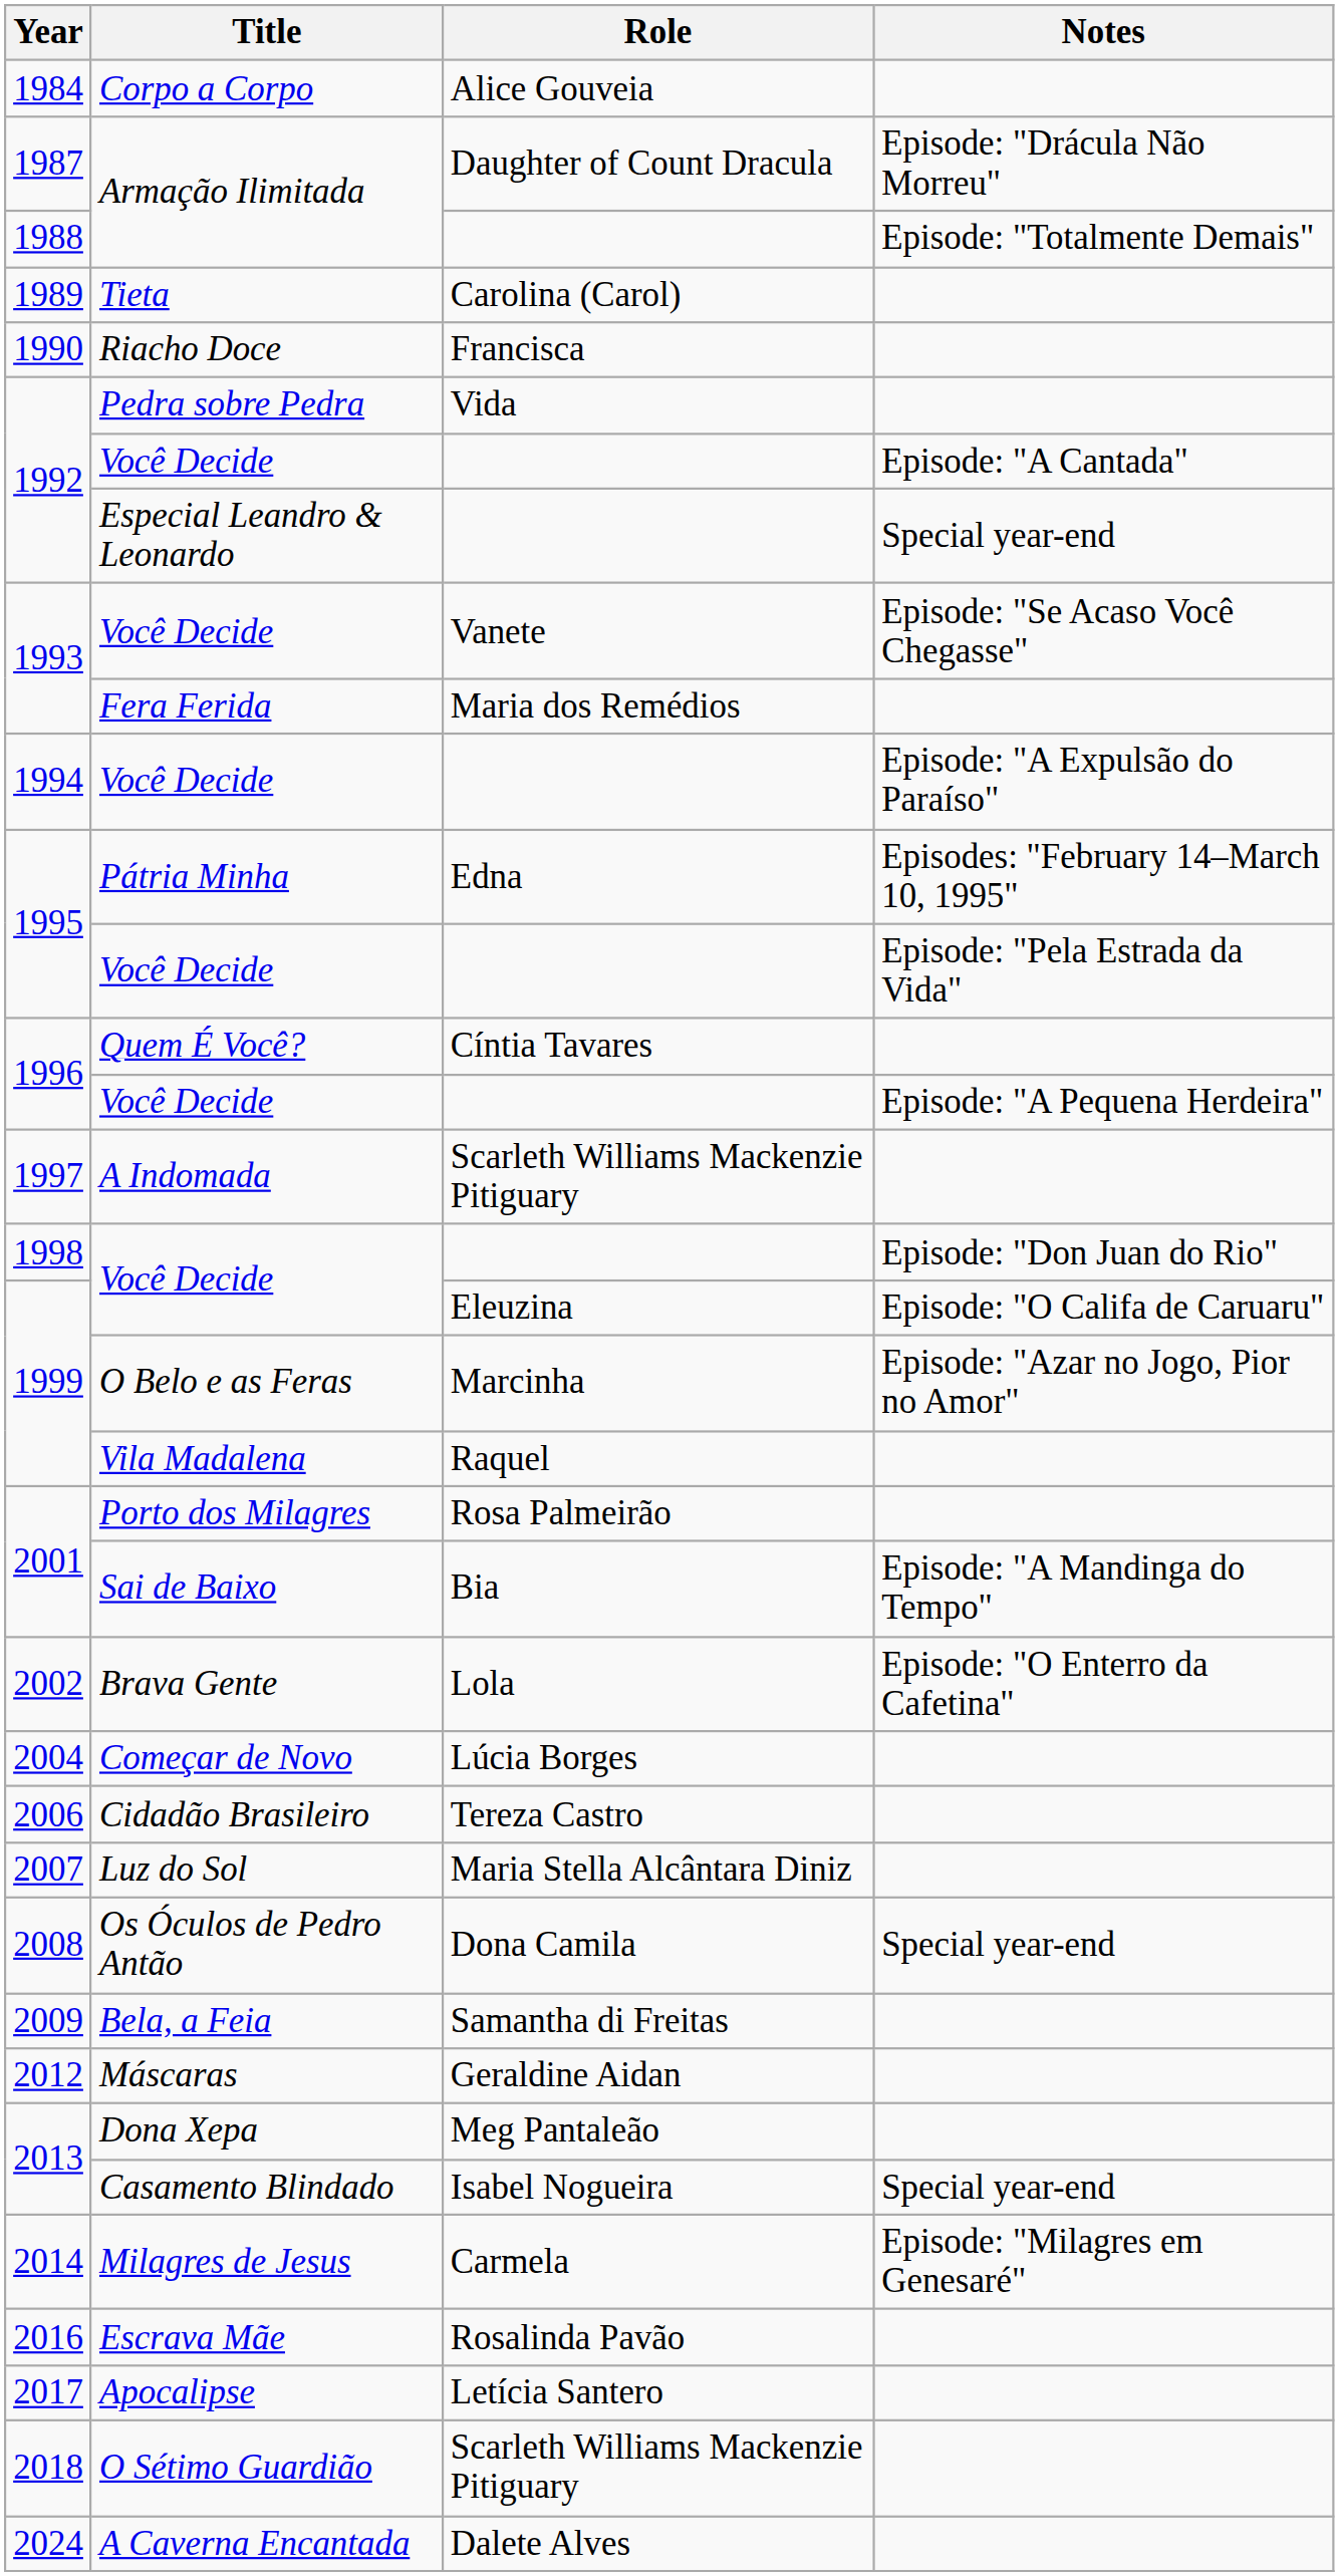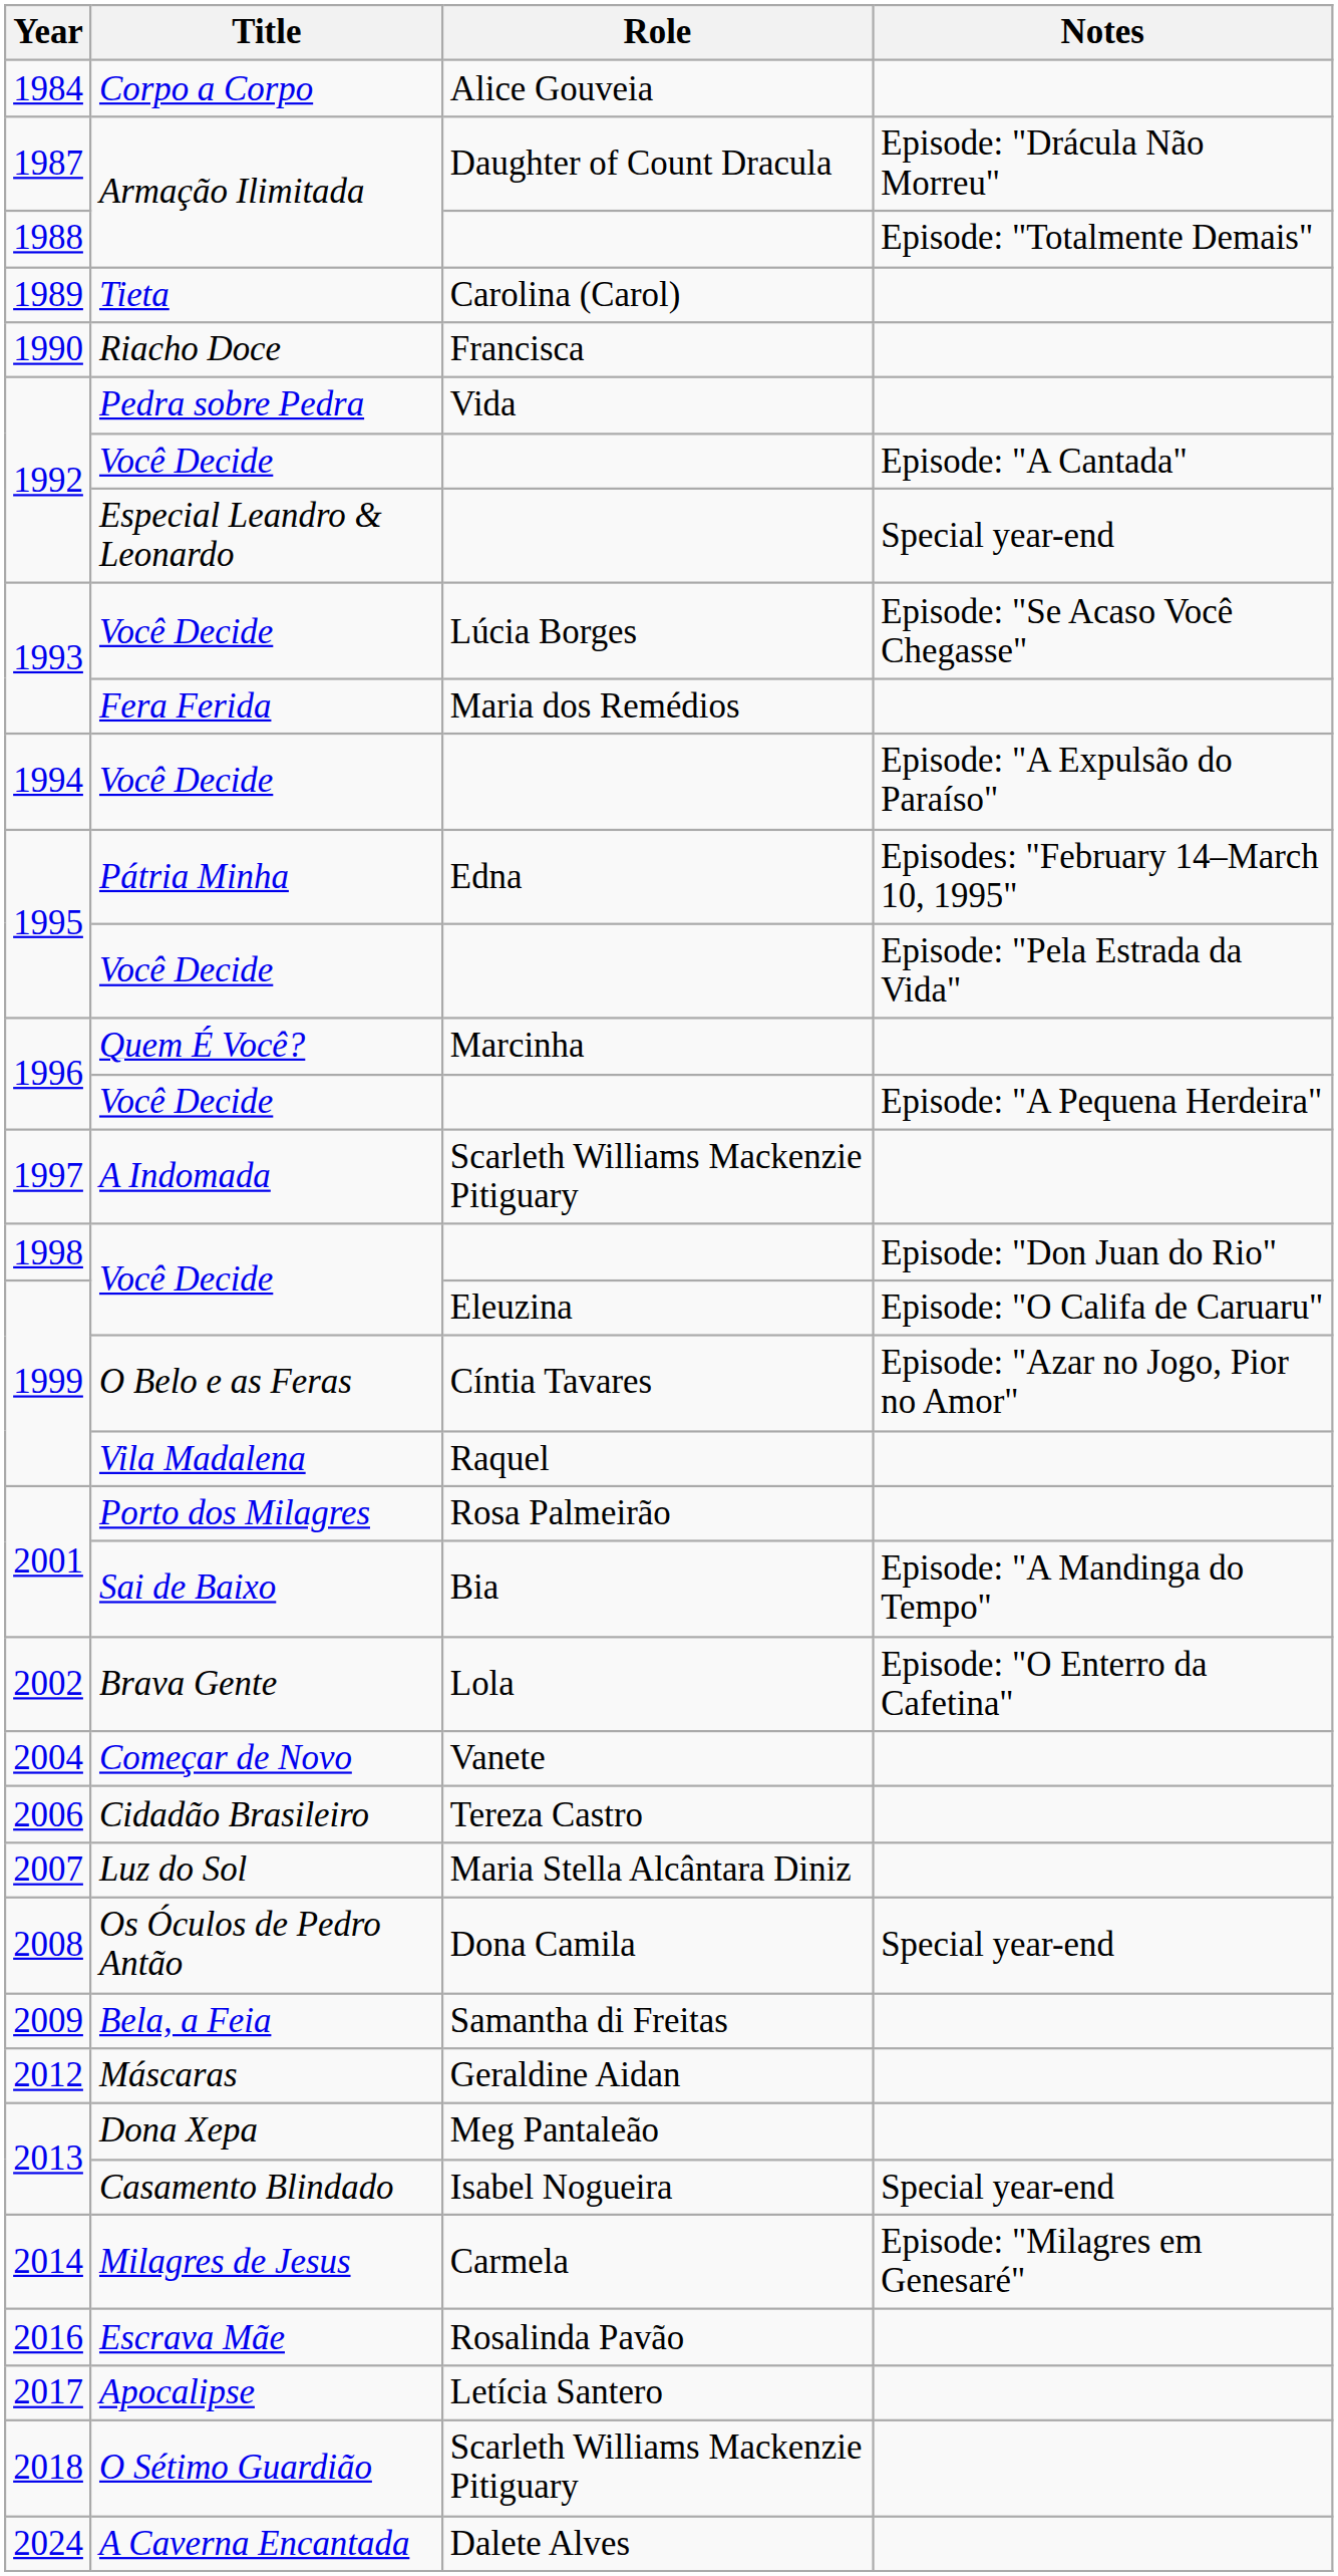1993 / Você Decide | Role: Vanete -> Lúcia Borges
Quem É Você? | Role: Cíntia Tavares -> Marcinha
O Belo e as Feras | Role: Marcinha -> Cíntia Tavares
Começar de Novo | Role: Lúcia Borges -> Vanete
